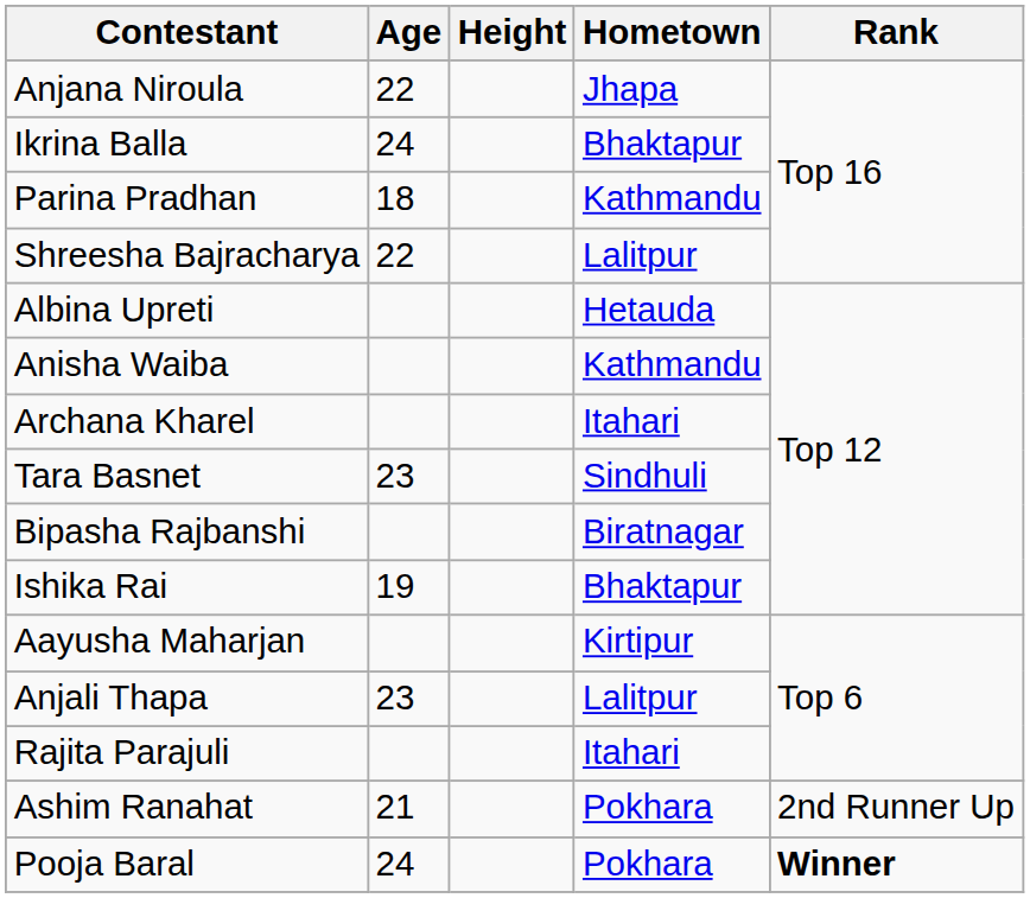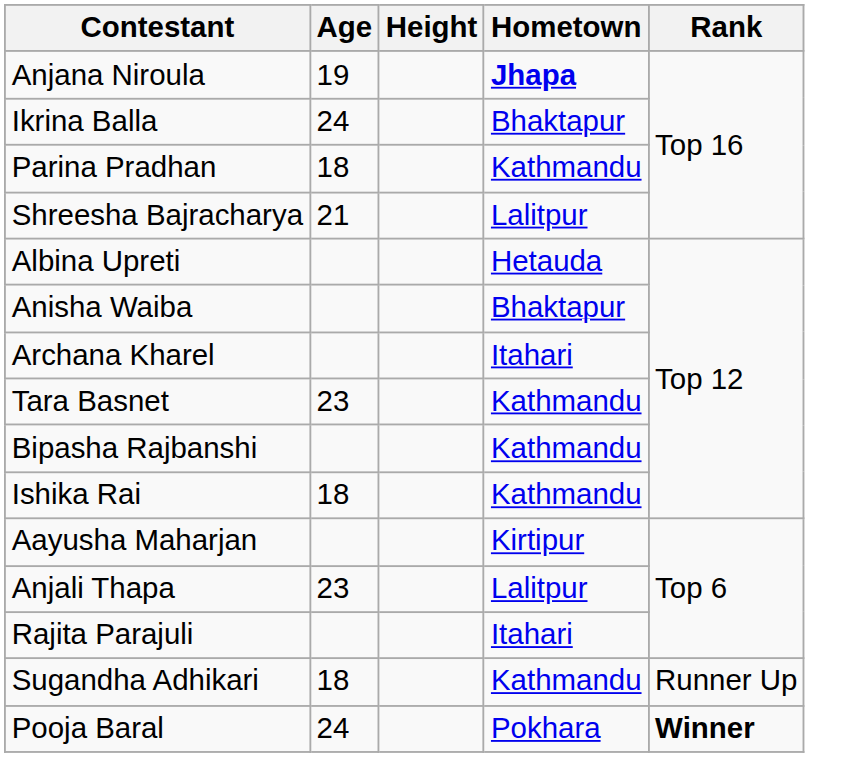Anjana Niroula | Age: 22 -> 19
Anjana Niroula | Hometown: normal -> bold
Shreesha Bajracharya | Age: 22 -> 21
Anisha Waiba | Hometown: Kathmandu -> Bhaktapur
Tara Basnet | Hometown: Sindhuli -> Kathmandu
Bipasha Rajbanshi | Hometown: Biratnagar -> Kathmandu
Ishika Rai | Age: 19 -> 18
Ishika Rai | Hometown: Bhaktapur -> Kathmandu
- row: Ashim Ranahat | 21 | Pokhara | 2nd Runner Up
+ row: Sugandha Adhikari | 18 | Kathmandu | Runner Up
